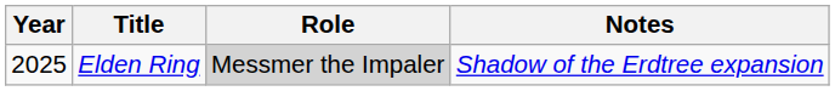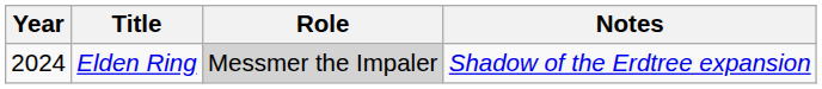Elden Ring | Year: 2025 -> 2024
